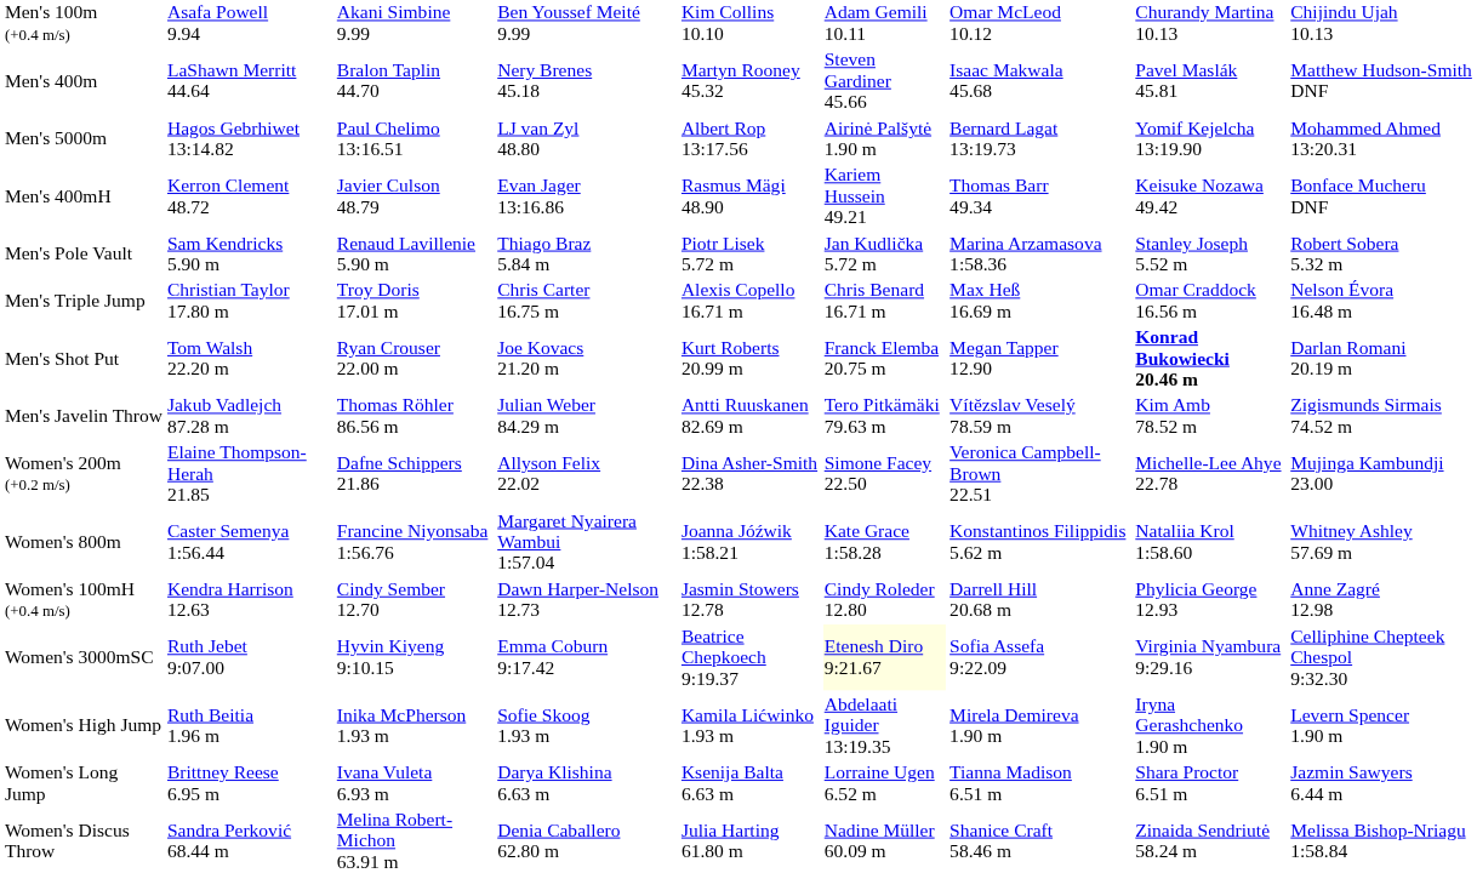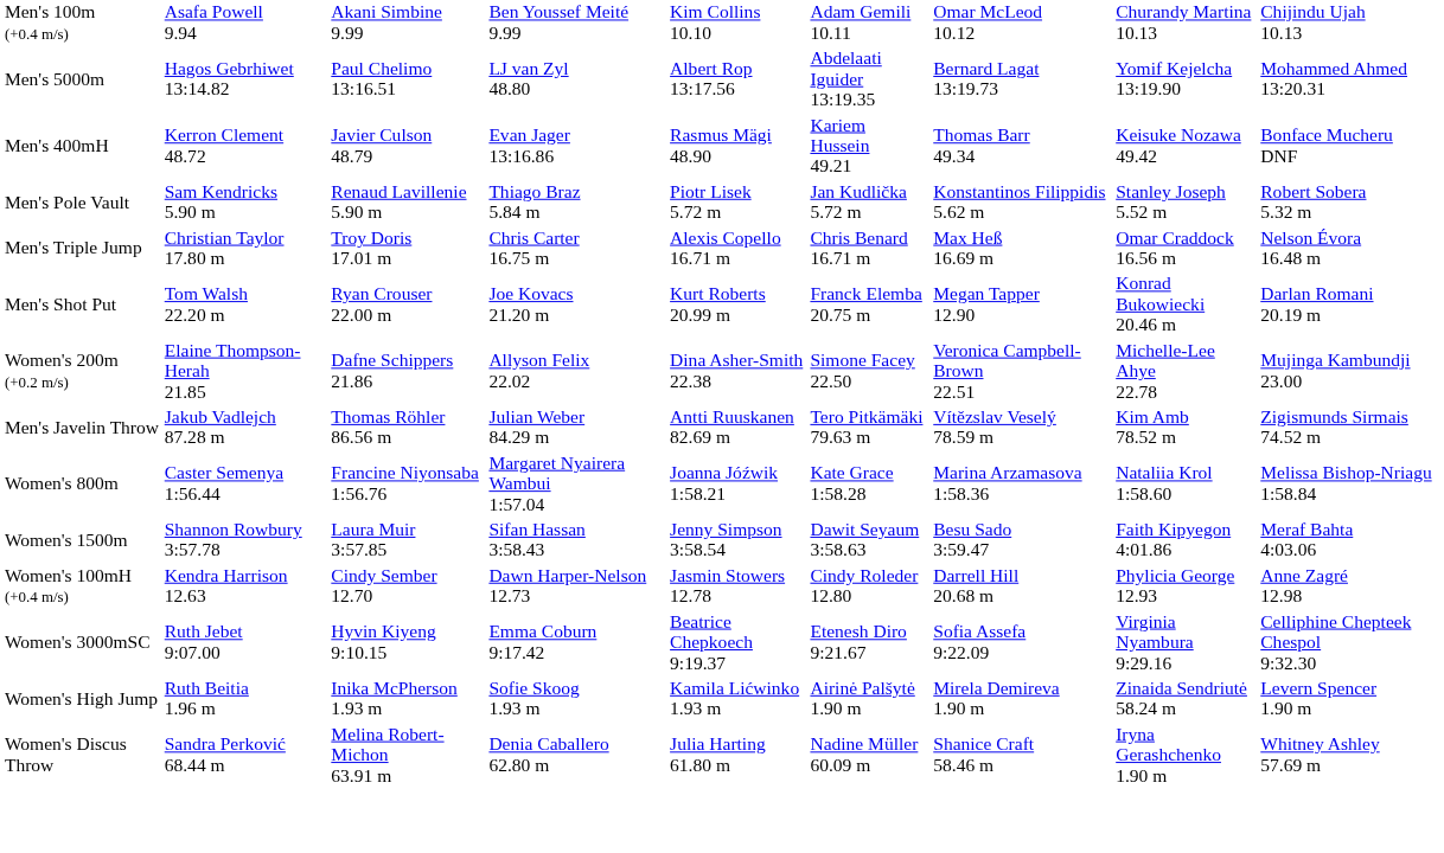- row: Men's 400m | LaShawn Merritt 44.64 | Bralon Taplin 44.70 | Nery Brenes 45.18 | Martyn Rooney 45.32 | Steven Gardiner 45.66 | Isaac Makwala 45.68 | Pavel Maslák 45.81 | Matthew Hudson-Smith DNF
Men's 5000m | column 6: Airinė Palšytė 1.90 m -> Abdelaati Iguider 13:19.35
Men's Pole Vault | column 7: Marina Arzamasova 1:58.36 -> Konstantinos Filippidis 5.62 m
Men's Shot Put | column 8: bold -> normal
rows swapped: Men's Javelin Throw <-> Women's 200m (+0.2 m/s)
Women's 800m | column 7: Konstantinos Filippidis 5.62 m -> Marina Arzamasova 1:58.36
Women's 800m | column 9: Whitney Ashley 57.69 m -> Melissa Bishop-Nriagu 1:58.84
+ row: Women's 1500m | Shannon Rowbury 3:57.78 | Laura Muir 3:57.85 | Sifan Hassan 3:58.43 | Jenny Simpson 3:58.54 | Dawit Seyaum 3:58.63 | Besu Sado 3:59.47 | Faith Kipyegon 4:01.86 | Meraf Bahta 4:03.06
Women's 3000mSC | column 6: lightyellow background -> no background
Women's High Jump | column 6: Abdelaati Iguider 13:19.35 -> Airinė Palšytė 1.90 m
Women's High Jump | column 8: Iryna Gerashchenko 1.90 m -> Zinaida Sendriutė 58.24 m
- row: Women's Long Jump | Brittney Reese 6.95 m | Ivana Vuleta 6.93 m | Darya Klishina 6.63 m | Ksenija Balta 6.63 m | Lorraine Ugen 6.52 m | Tianna Madison 6.51 m | Shara Proctor 6.51 m | Jazmin Sawyers 6.44 m
Women's Discus Throw | column 8: Zinaida Sendriutė 58.24 m -> Iryna Gerashchenko 1.90 m
Women's Discus Throw | column 9: Melissa Bishop-Nriagu 1:58.84 -> Whitney Ashley 57.69 m
